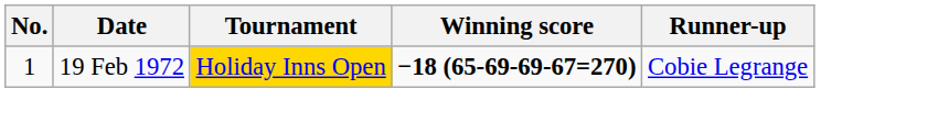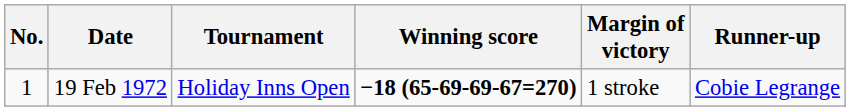+ column: Margin of victory | 1 stroke
19 Feb 1972 | Tournament: gold background -> no background
